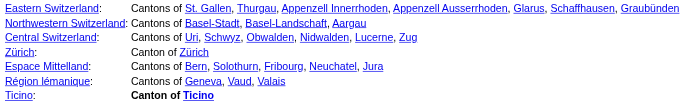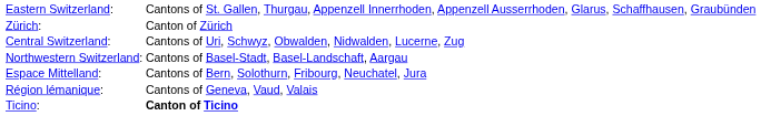rows swapped: Zürich: <-> Northwestern Switzerland:
